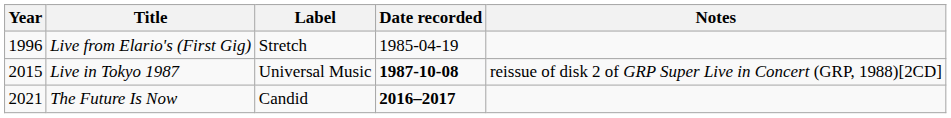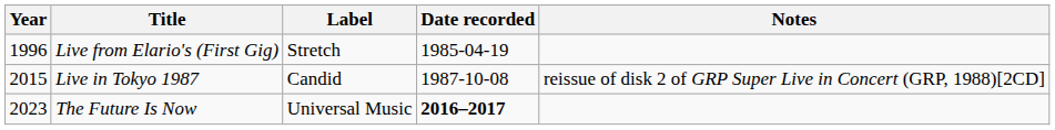Live in Tokyo 1987 | Label: Universal Music -> Candid
Live in Tokyo 1987 | Date recorded: bold -> normal
The Future Is Now | Year: 2021 -> 2023
The Future Is Now | Label: Candid -> Universal Music
